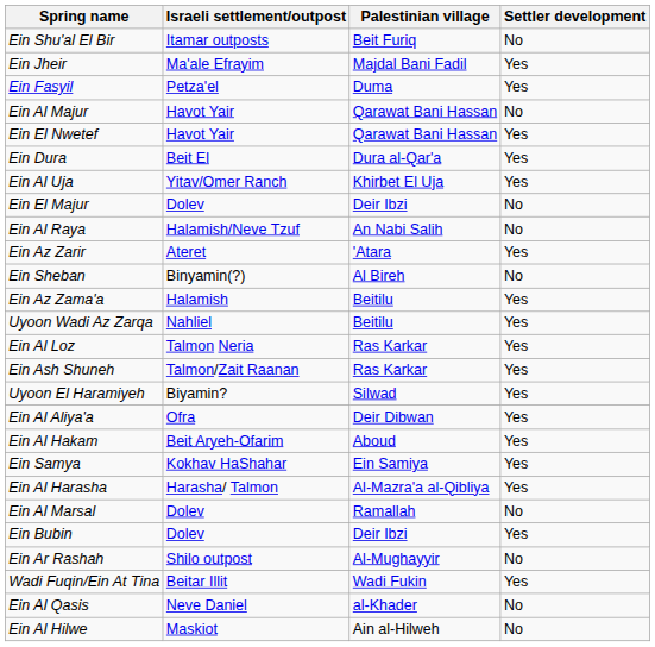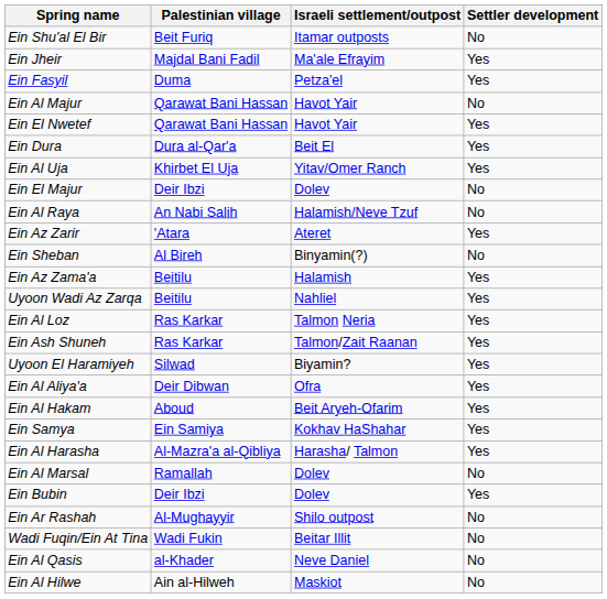columns swapped: Palestinian village <-> Israeli settlement/outpost
Wadi Fuqin/Ein At Tina | Settler development: Yes -> No
